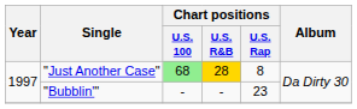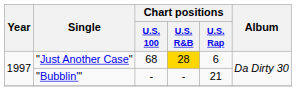"Just Another Case" | Chart positions / U.S. 100: lightgreen background -> no background
"Just Another Case" | Chart positions / U.S. Rap: 8 -> 6
"Bubblin'" | Chart positions / U.S. Rap: 23 -> 21
